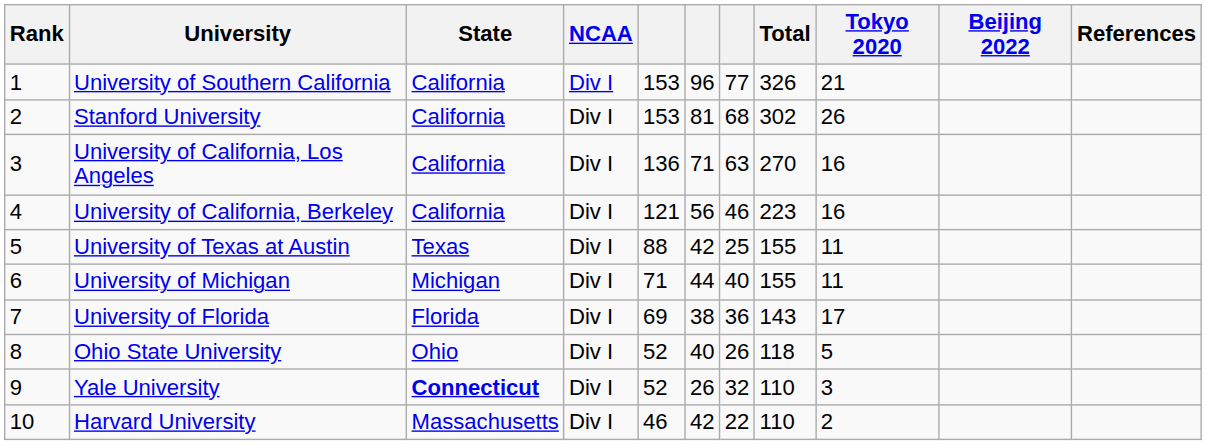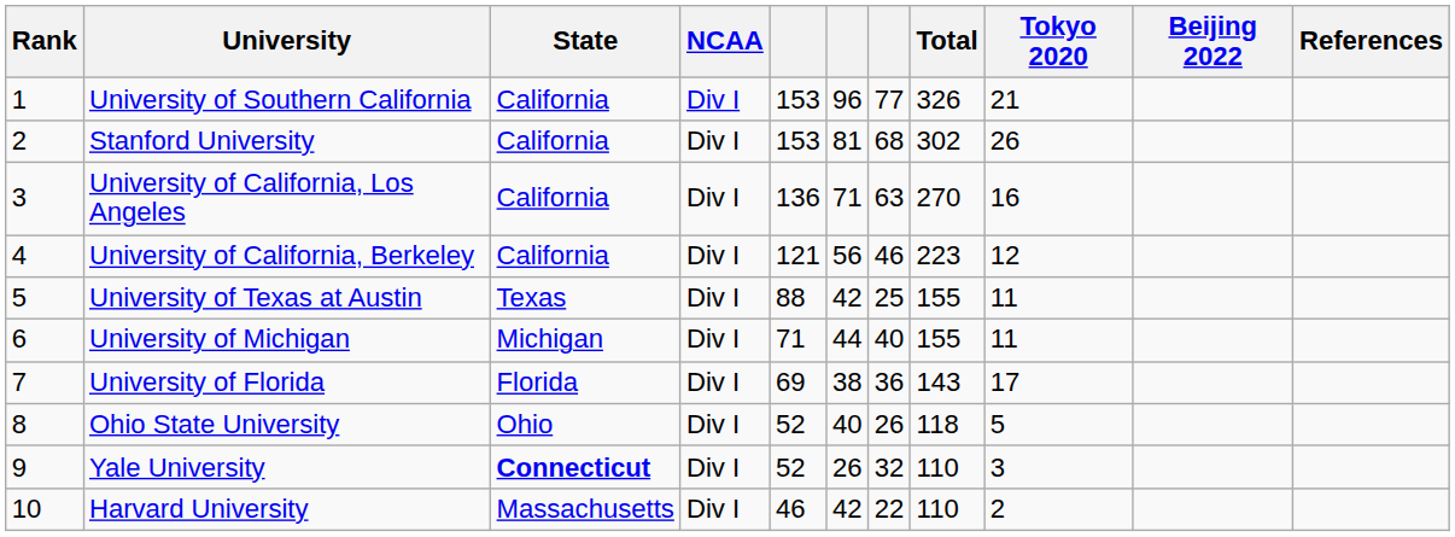University of California, Berkeley | Tokyo 2020: 16 -> 12
